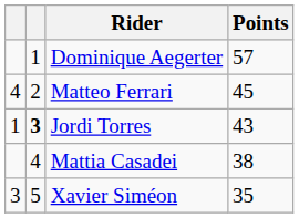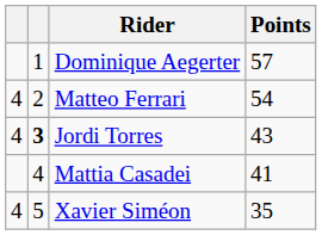Matteo Ferrari | Points: 45 -> 54
Jordi Torres | column 1: 1 -> 4
Mattia Casadei | Points: 38 -> 41
Xavier Siméon | column 1: 3 -> 4
